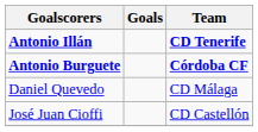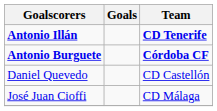Daniel Quevedo | Team: CD Málaga -> CD Castellón
José Juan Cioffi | Team: CD Castellón -> CD Málaga
